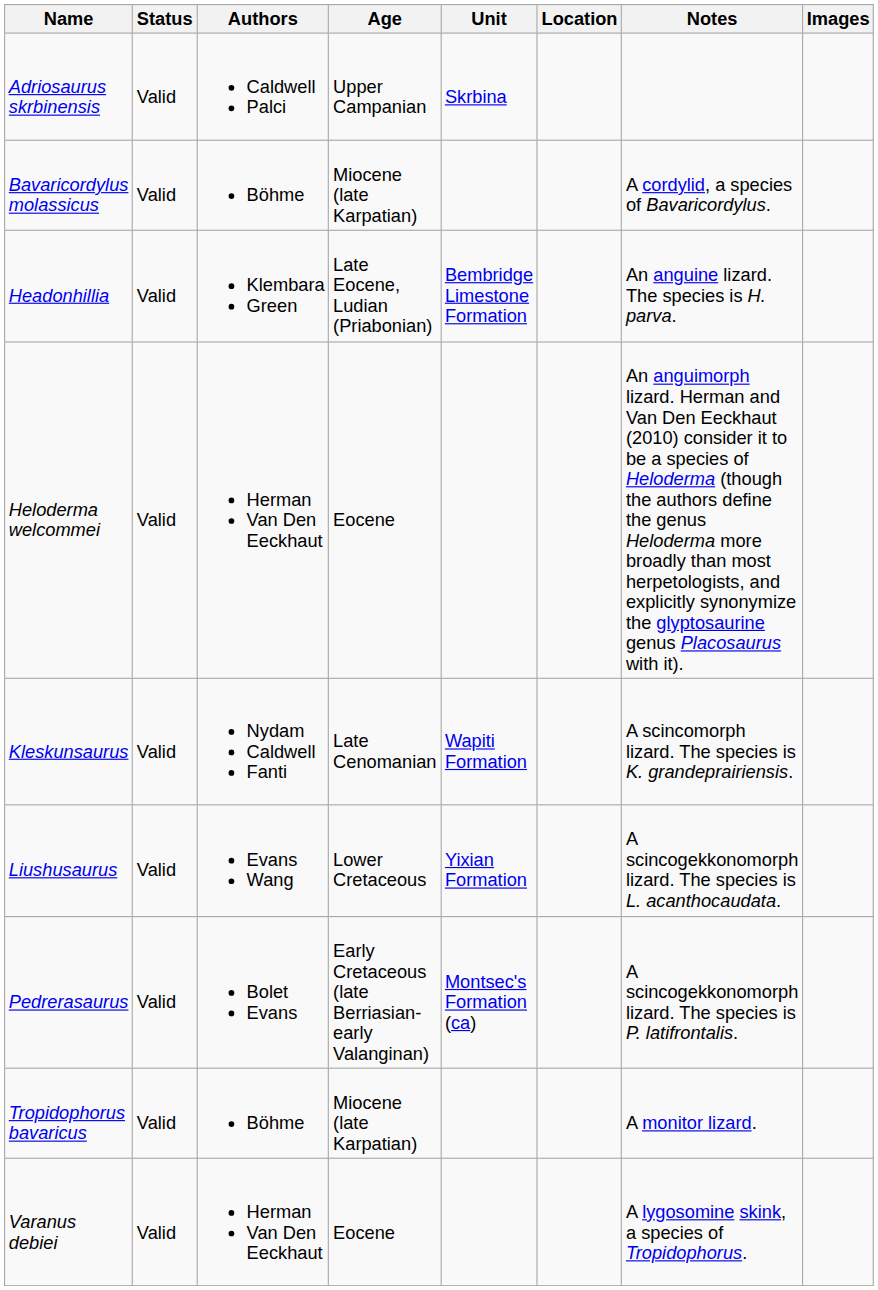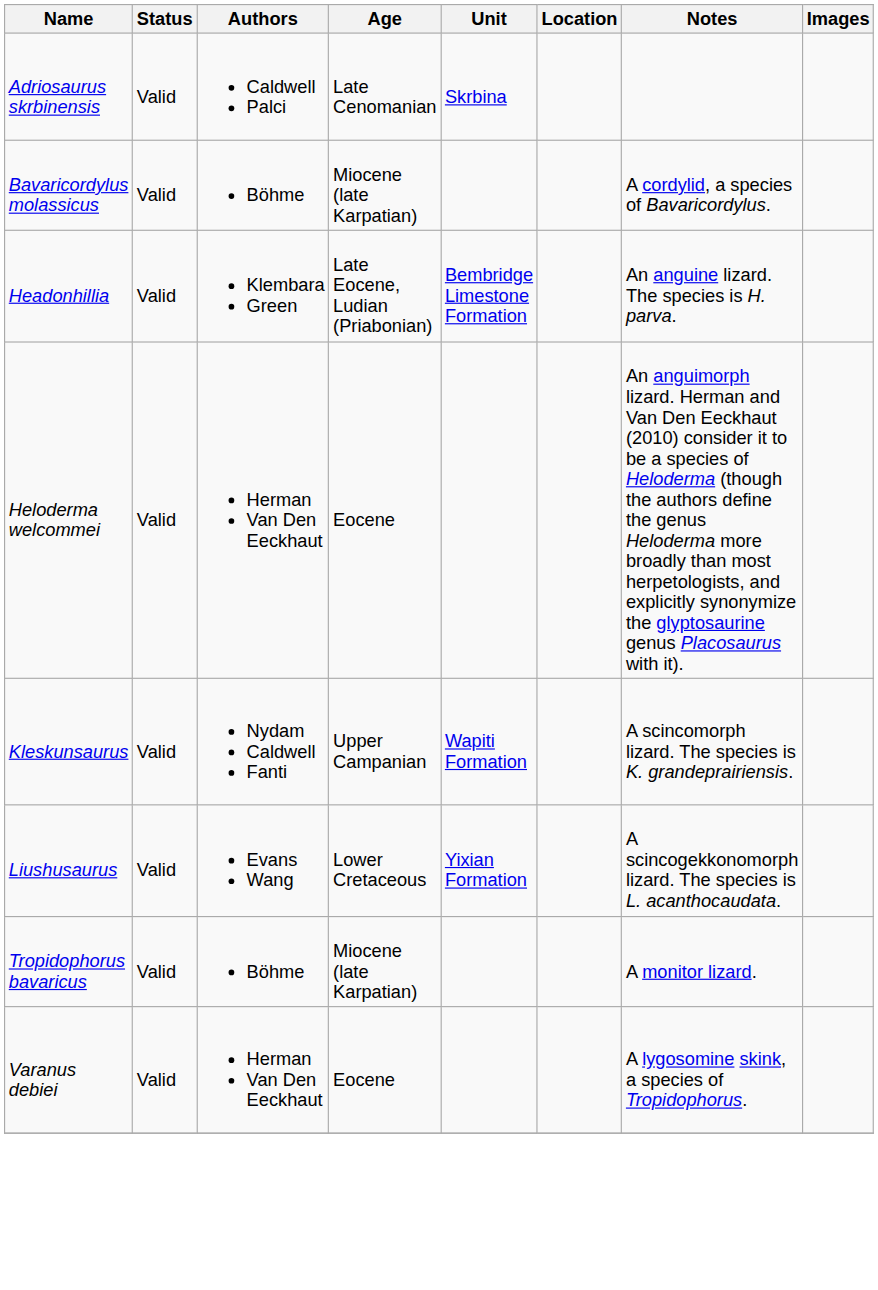Adriosaurus skrbinensis | Age: Upper Campanian -> Late Cenomanian
Kleskunsaurus | Age: Late Cenomanian -> Upper Campanian
- row: Pedrerasaurus | Valid | Bolet Evans | Early Cretaceous (late Berriasian-early Valanginan) | Montsec's Formation (ca) | A scincogekkonomorph lizard. The species is P. latifrontalis.
